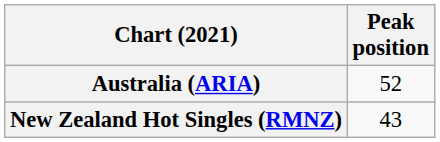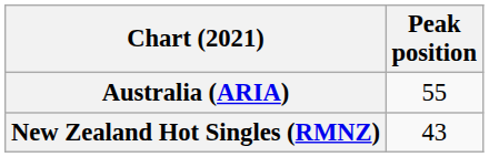Australia (ARIA) | Peak position: 52 -> 55
